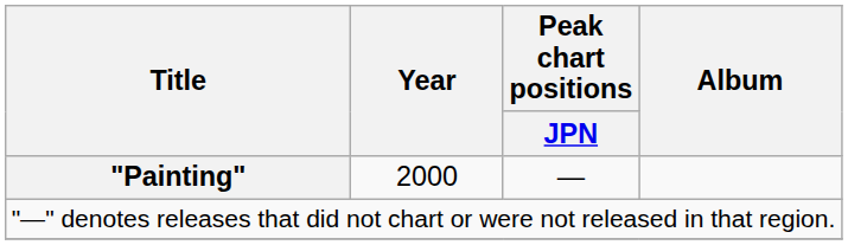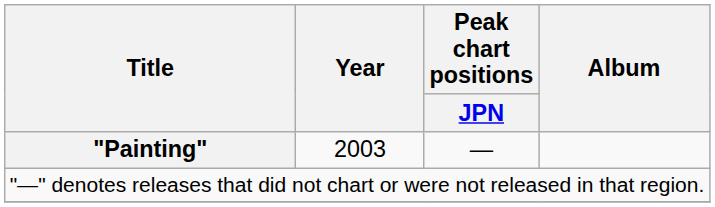"Painting" | Year: 2000 -> 2003
